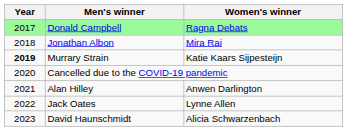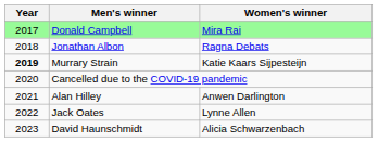Donald Campbell | Women's winner: Ragna Debats -> Mira Rai
Jonathan Albon | Women's winner: Mira Rai -> Ragna Debats
